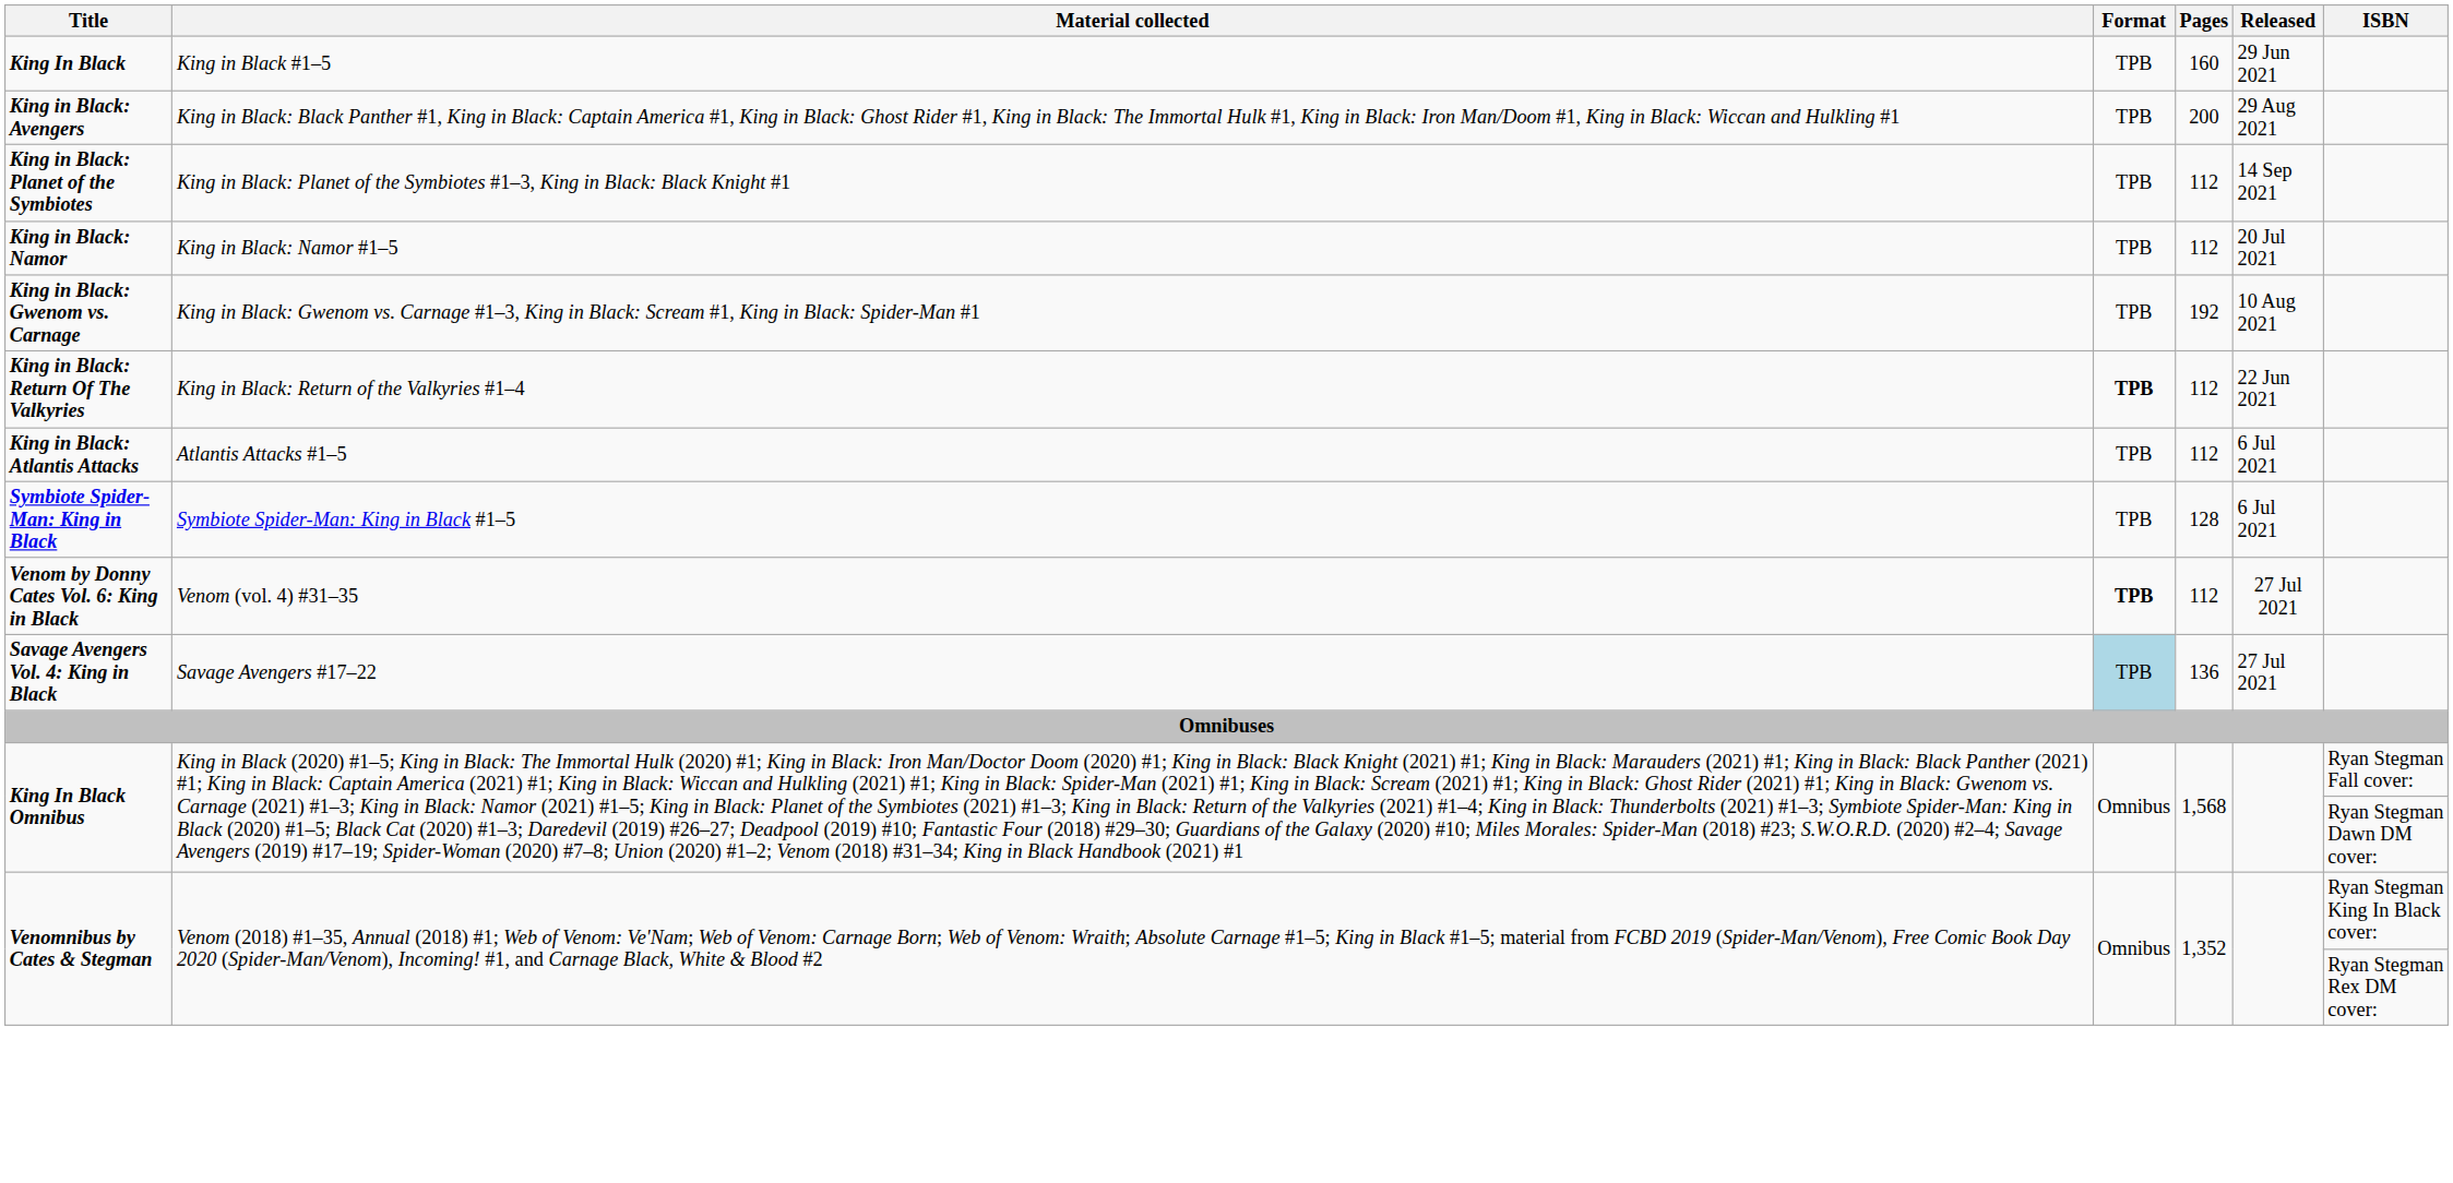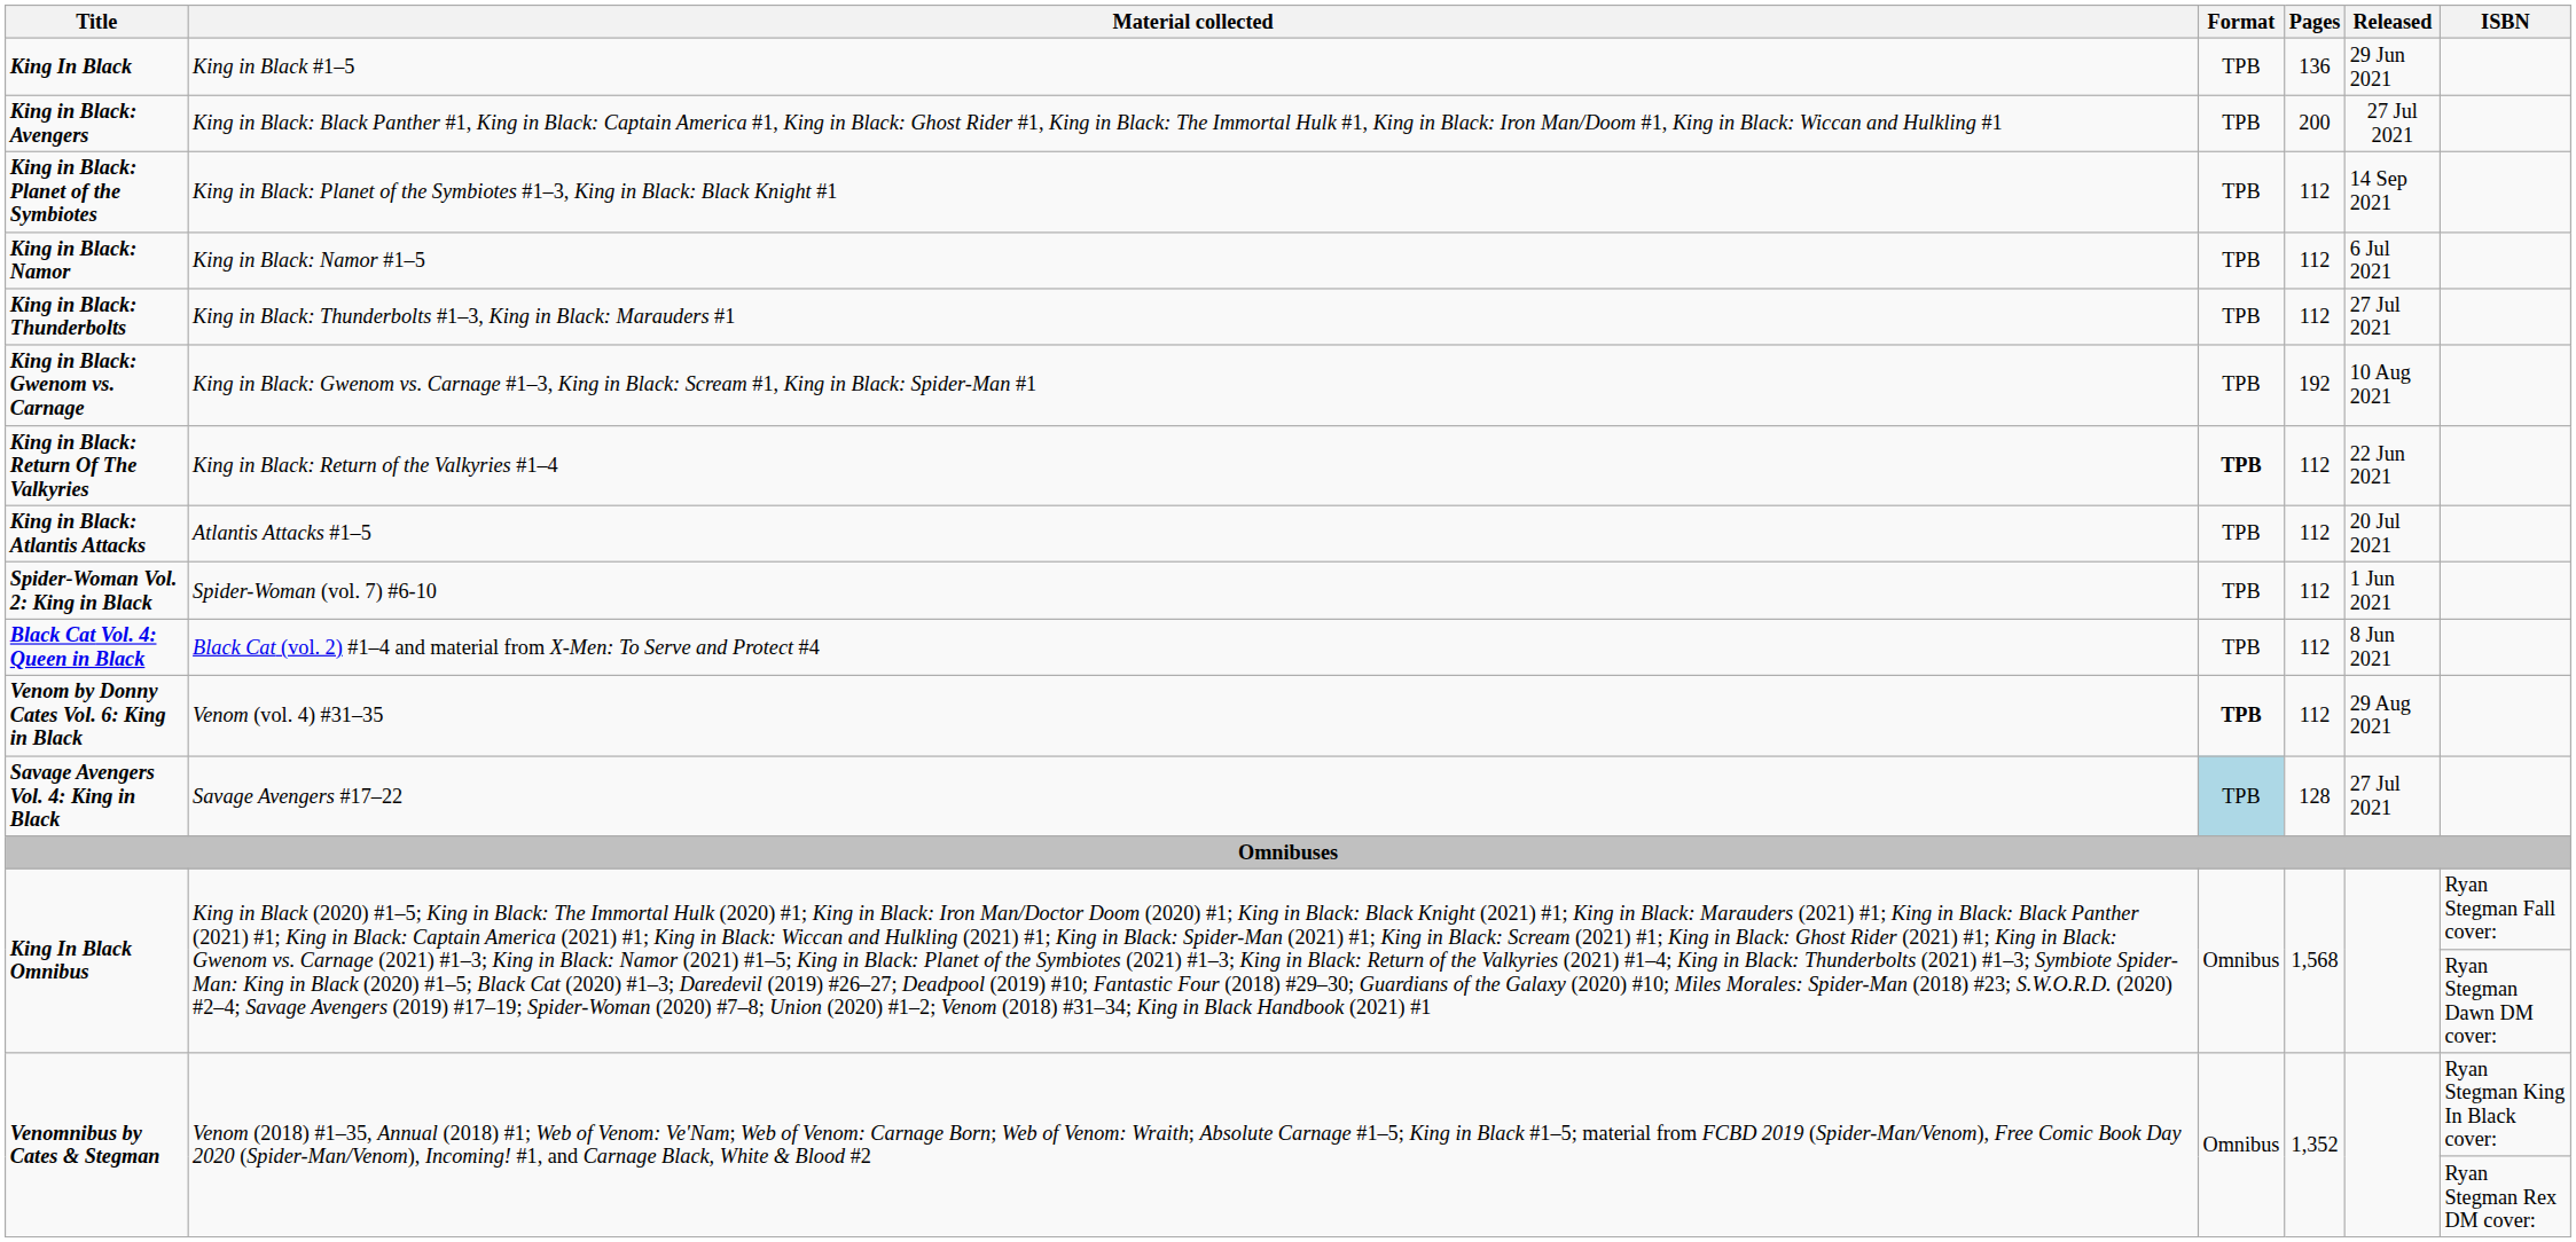King In Black | Pages: 160 -> 136
King in Black: Avengers | Released: 29 Aug 2021 -> 27 Jul 2021
King in Black: Namor | Released: 20 Jul 2021 -> 6 Jul 2021
+ row: King in Black: Thunderbolts | King in Black: Thunderbolts #1–3, King in Black: Marauders #1 | TPB | 112 | 27 Jul 2021
King in Black: Atlantis Attacks | Released: 6 Jul 2021 -> 20 Jul 2021
- row: Symbiote Spider-Man: King in Black | Symbiote Spider-Man: King in Black #1–5 | TPB | 128 | 6 Jul 2021
+ row: Spider-Woman Vol. 2: King in Black | Spider-Woman (vol. 7) #6-10 | TPB | 112 | 1 Jun 2021
+ row: Black Cat Vol. 4: Queen in Black | Black Cat (vol. 2) #1–4 and material from X-Men: To Serve and Protect #4 | TPB | 112 | 8 Jun 2021
Venom by Donny Cates Vol. 6: King in Black | Released: 27 Jul 2021 -> 29 Aug 2021
Savage Avengers Vol. 4: King in Black | Pages: 136 -> 128
